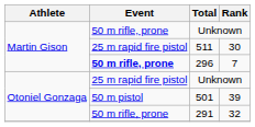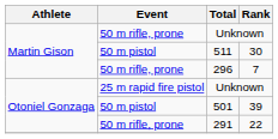511 | Event: 25 m rapid fire pistol -> 50 m pistol
296 | Event: bold -> normal
291 | Rank: 32 -> 22
